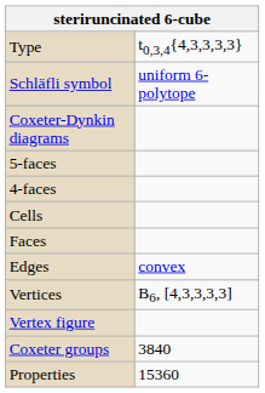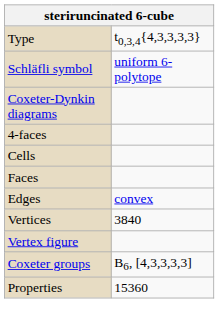- row: 5-faces
Vertices | column 2: B6, [4,3,3,3,3] -> 3840
Coxeter groups | column 2: 3840 -> B6, [4,3,3,3,3]
